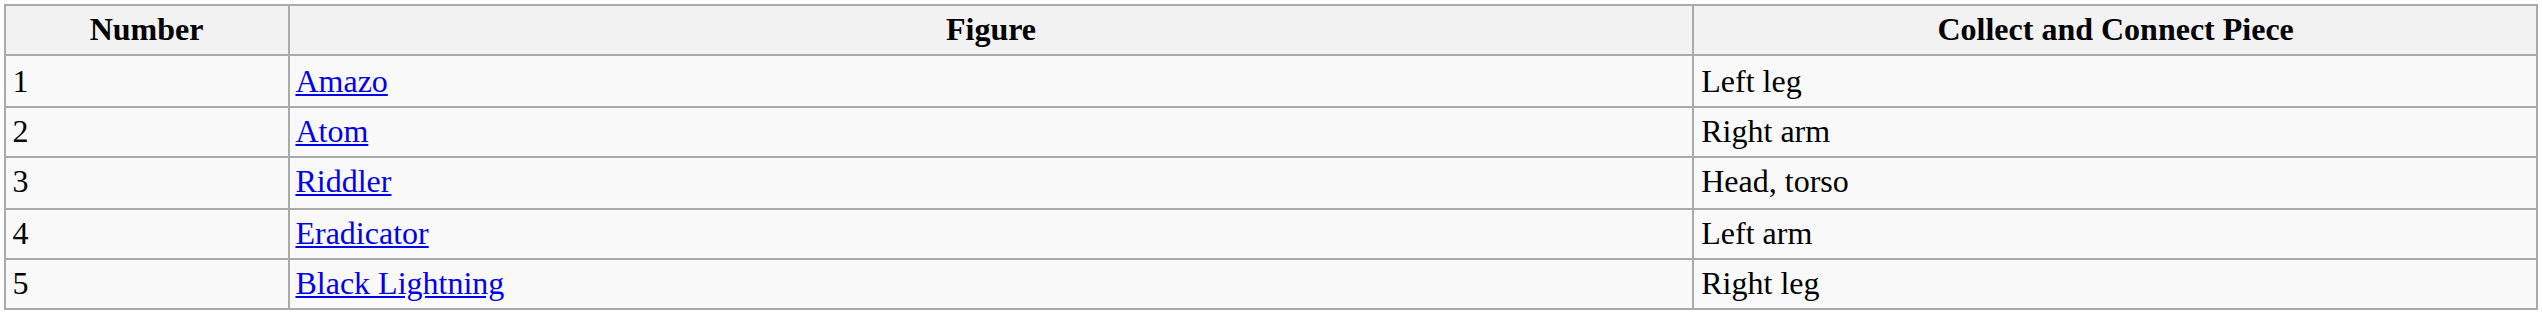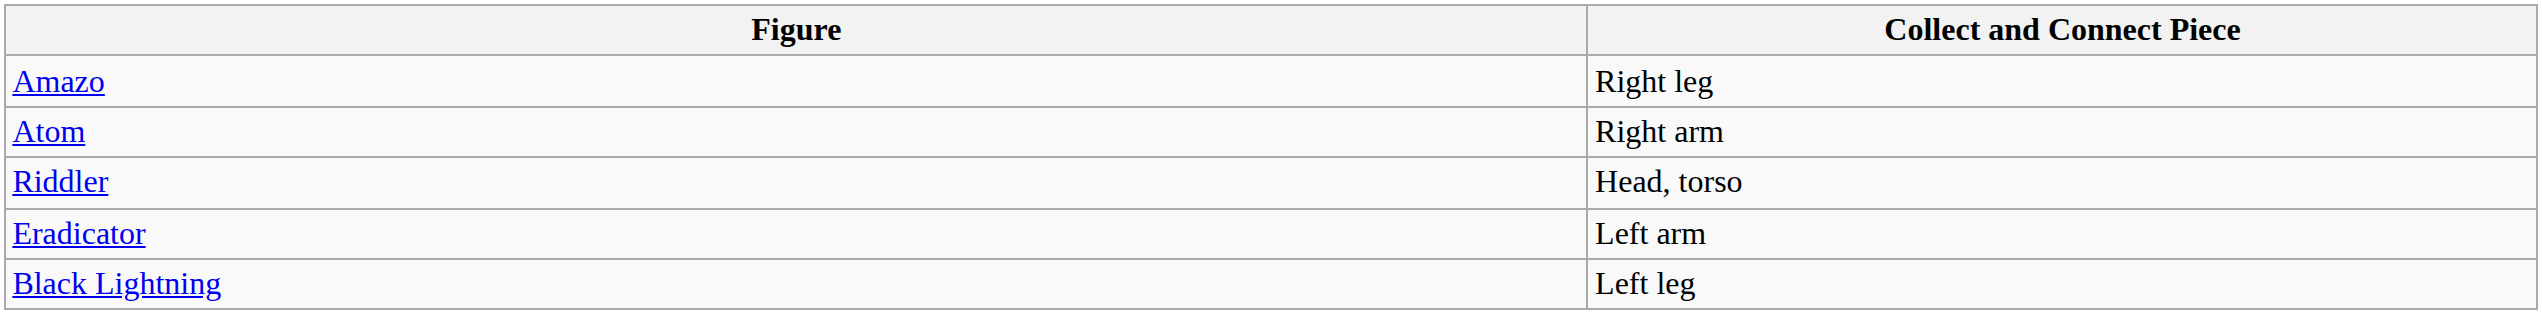- column: Number | 1 | 2 | 3 | 4 | 5
Amazo | Collect and Connect Piece: Left leg -> Right leg
Black Lightning | Collect and Connect Piece: Right leg -> Left leg
